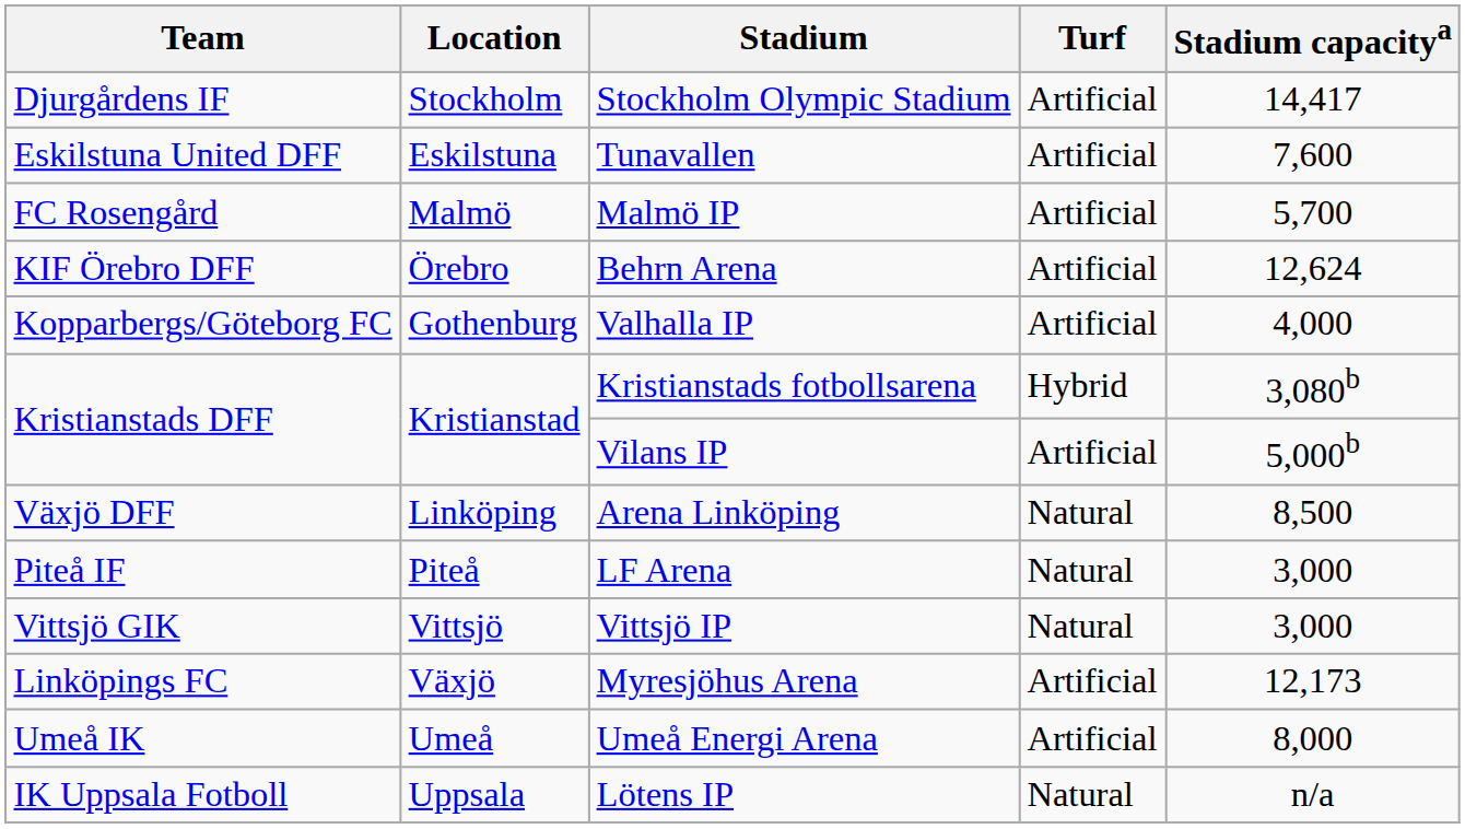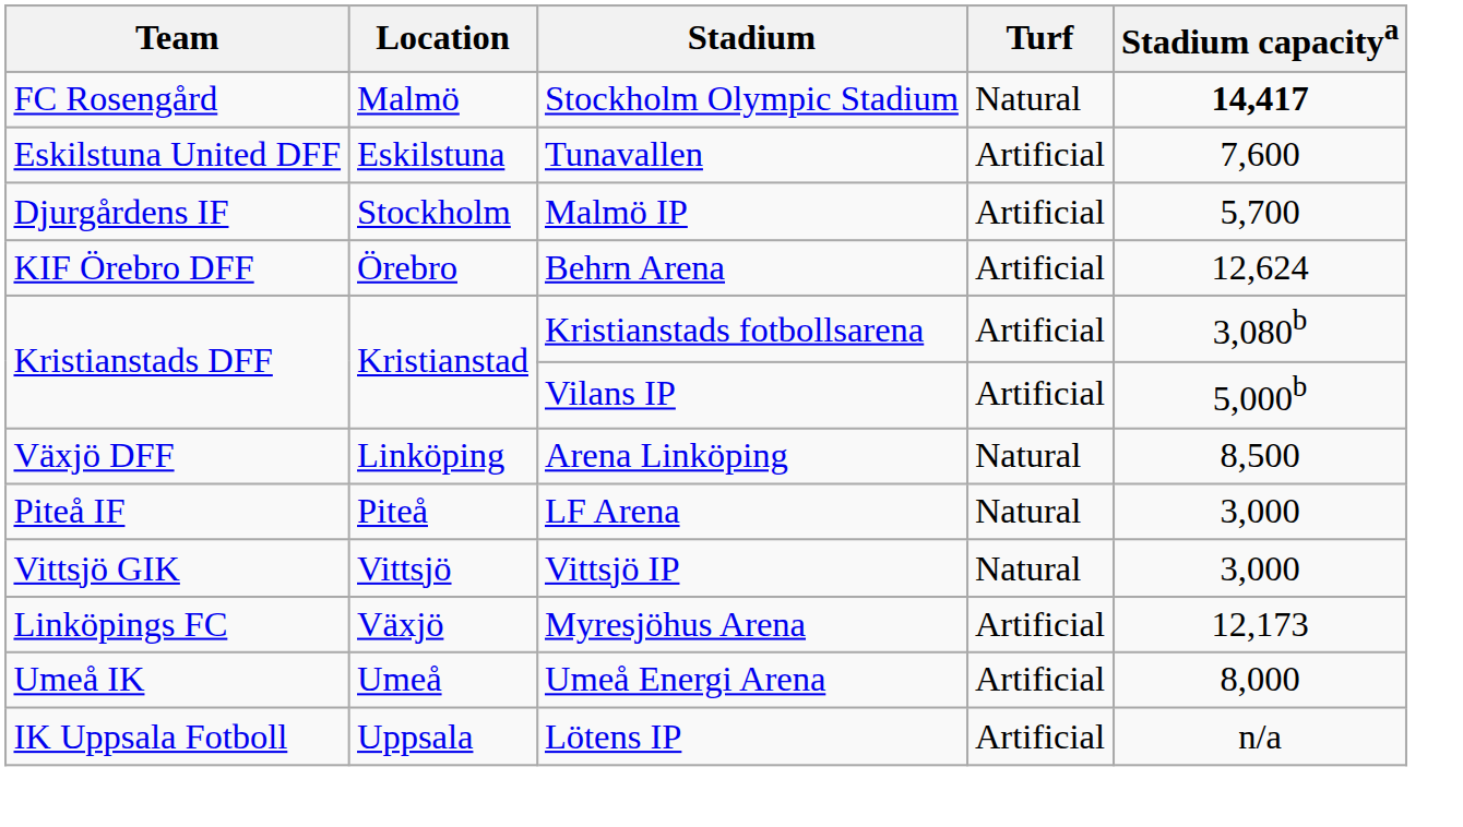Stockholm Olympic Stadium | Team: Djurgårdens IF -> FC Rosengård
Stockholm Olympic Stadium | Location: Stockholm -> Malmö
Stockholm Olympic Stadium | Turf: Artificial -> Natural
Stockholm Olympic Stadium | Stadium capacitya: normal -> bold
Malmö IP | Team: FC Rosengård -> Djurgårdens IF
Malmö IP | Location: Malmö -> Stockholm
- row: Kopparbergs/Göteborg FC | Gothenburg | Valhalla IP | Artificial | 4,000
Kristianstads fotbollsarena | Turf: Hybrid -> Artificial
Lötens IP | Turf: Natural -> Artificial
